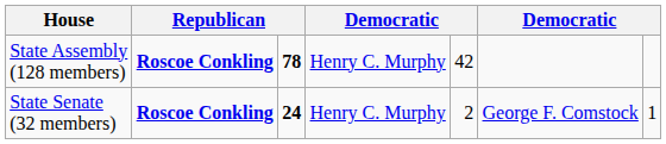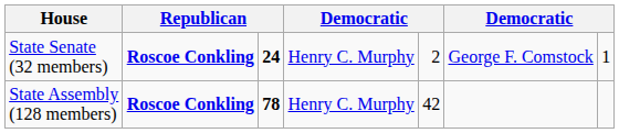rows swapped: State Senate (32 members) <-> State Assembly (128 members)
